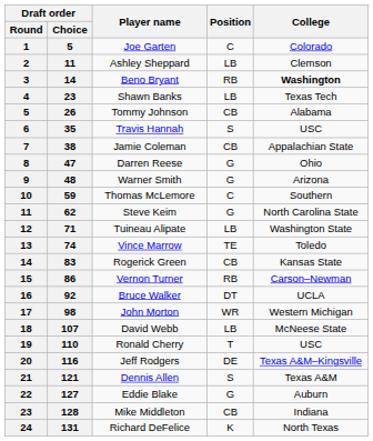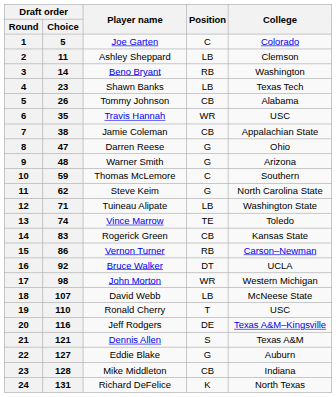Beno Bryant | College: bold -> normal
Travis Hannah | Position: S -> WR
